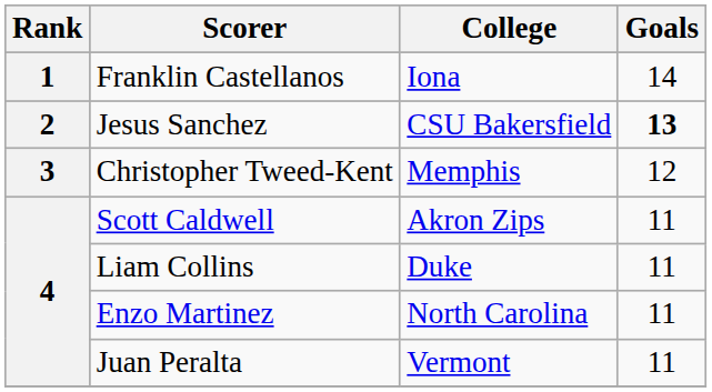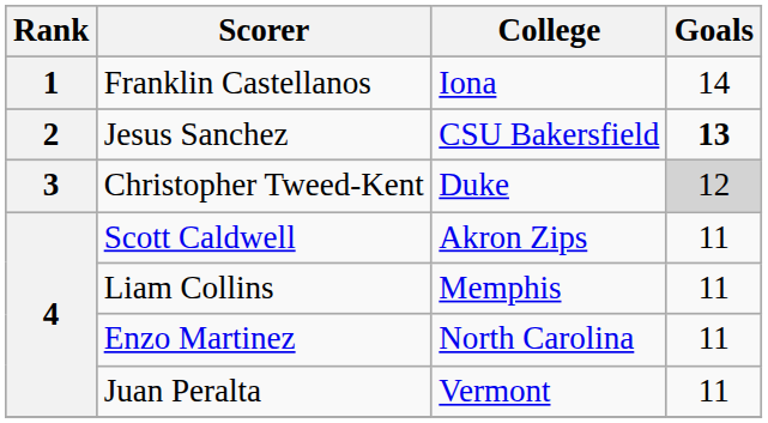Christopher Tweed-Kent | College: Memphis -> Duke
Christopher Tweed-Kent | Goals: no background -> lightgrey background
Liam Collins | College: Duke -> Memphis
